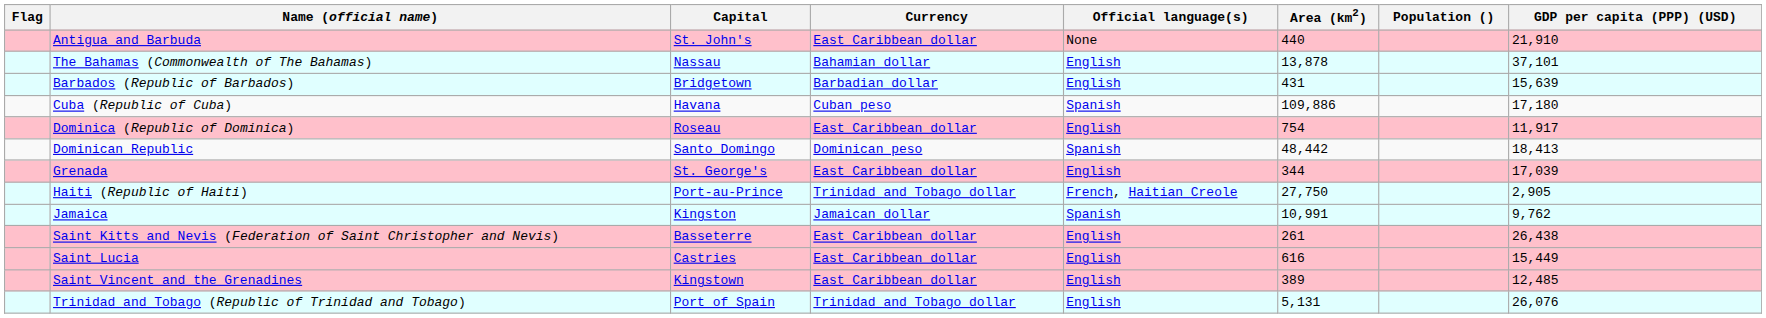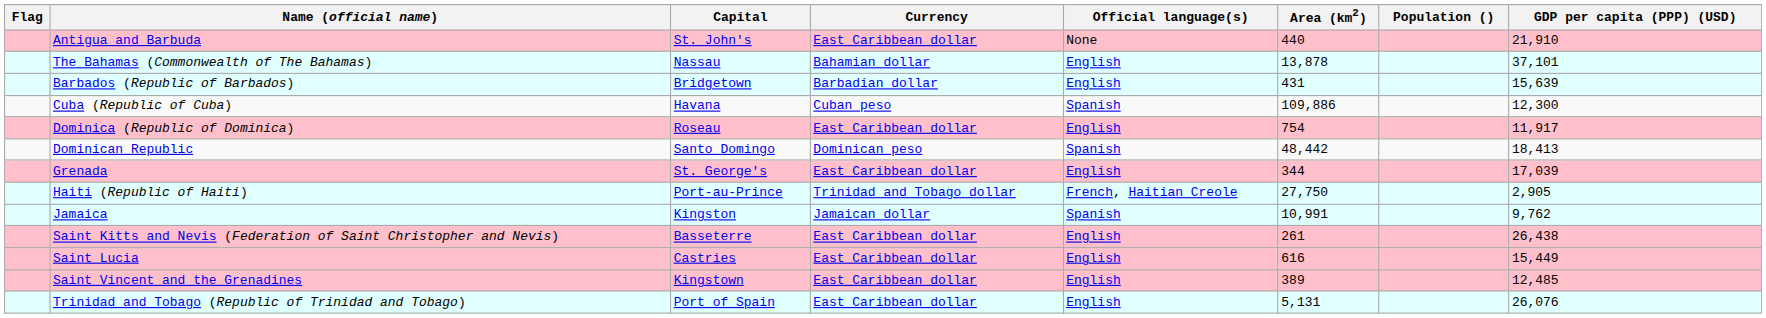Cuba (Republic of Cuba) | GDP per capita (PPP) (USD): 17,180 -> 12,300
Trinidad and Tobago (Republic of Trinidad and Tobago) | Currency: Trinidad and Tobago dollar -> East Caribbean dollar
